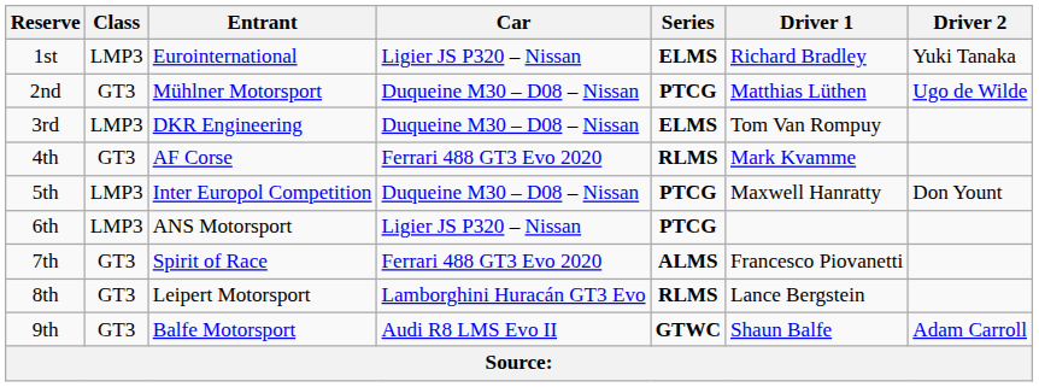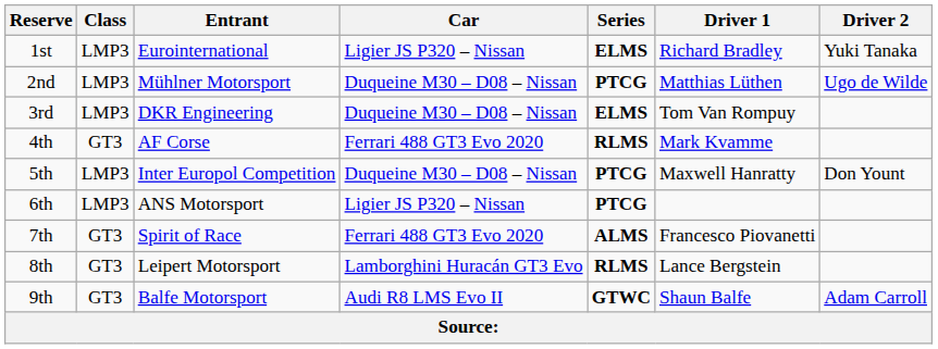2nd | Class: GT3 -> LMP3
